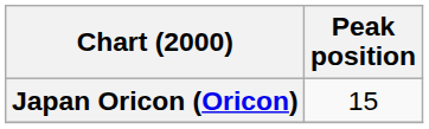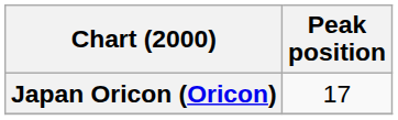Japan Oricon (Oricon) | Peak position: 15 -> 17
